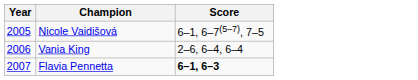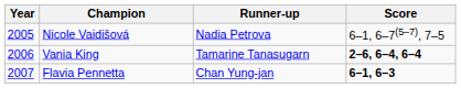+ column: Runner-up | Nadia Petrova | Tamarine Tanasugarn | Chan Yung-jan
Vania King | Score: normal -> bold
